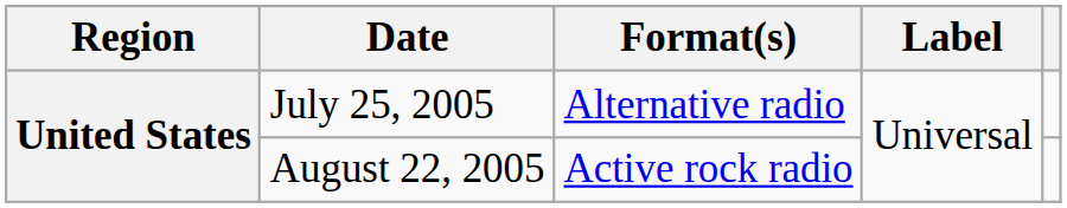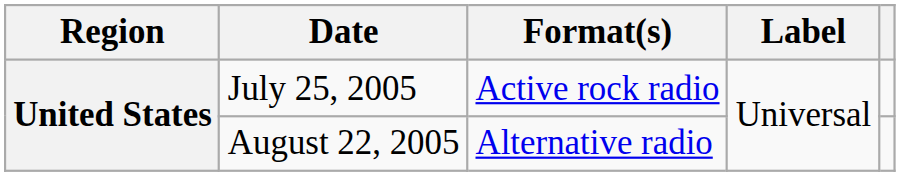July 25, 2005 | Format(s): Alternative radio -> Active rock radio
August 22, 2005 | Format(s): Active rock radio -> Alternative radio
